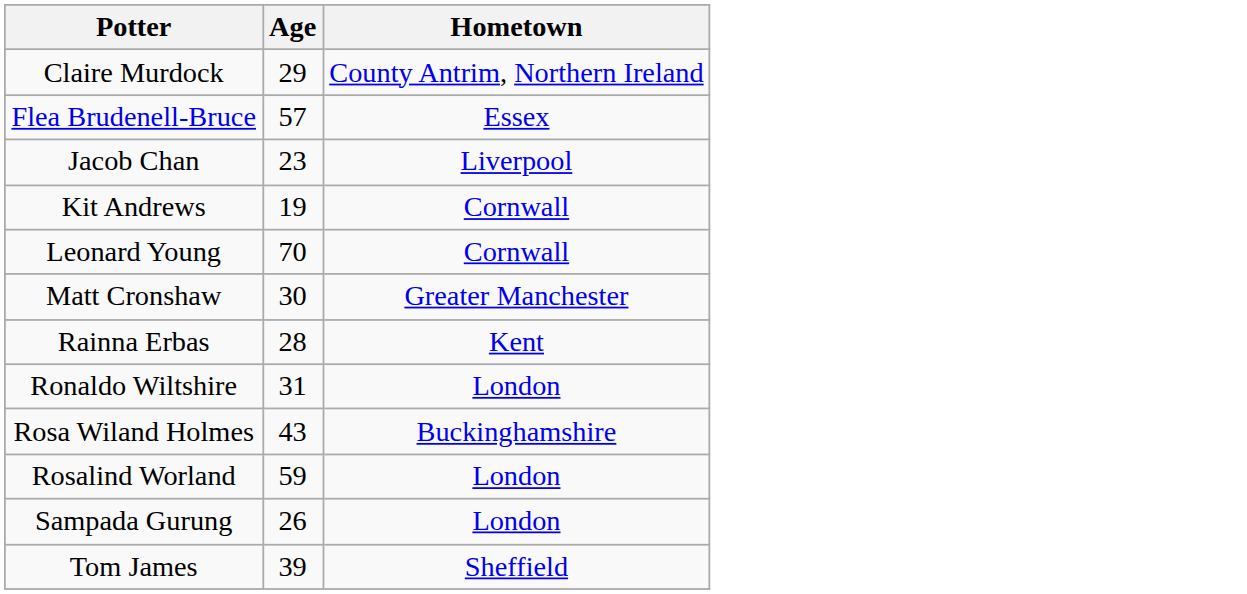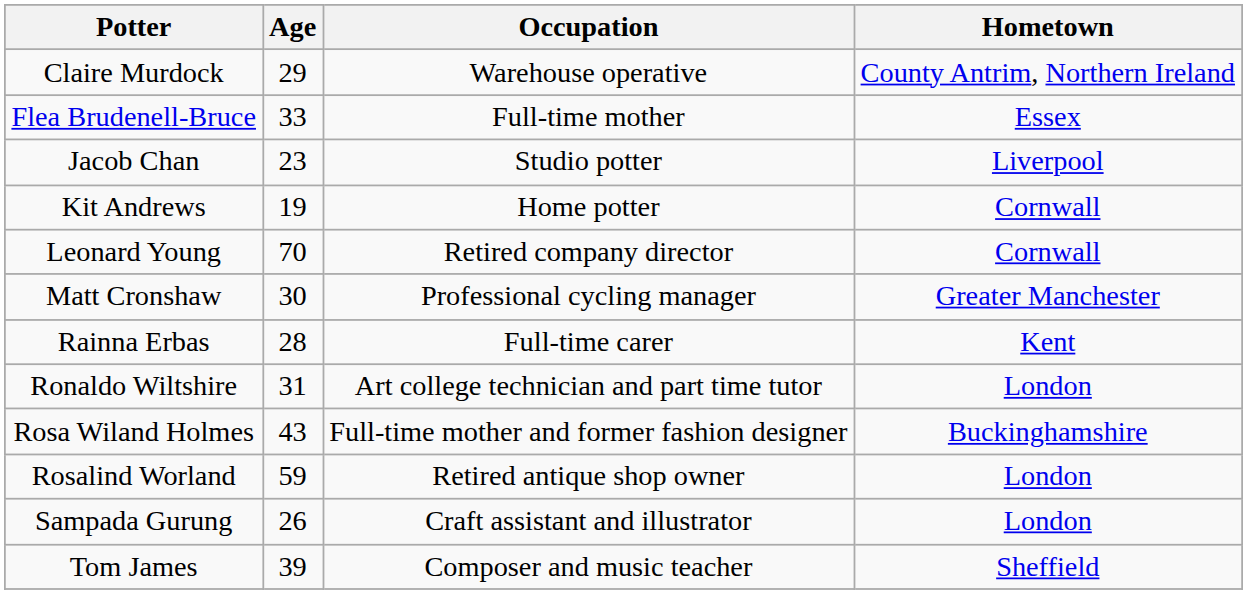+ column: Occupation | Warehouse operative | Full-time mother | Studio potter | Home potter | Retired company director | Professional cycling manager | Full-time carer | Art college technician and part time tutor | Full-time mother and former fashion designer | Retired antique shop owner | Craft assistant and illustrator | Composer and music teacher
Flea Brudenell-Bruce | Age: 57 -> 33
